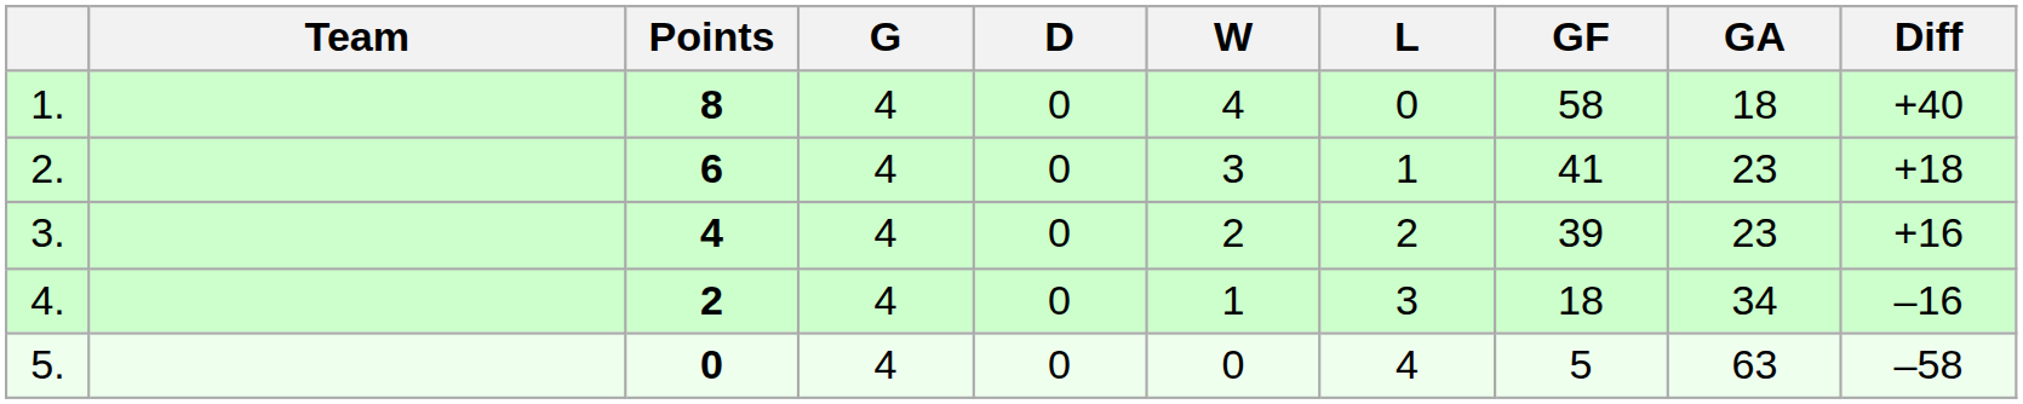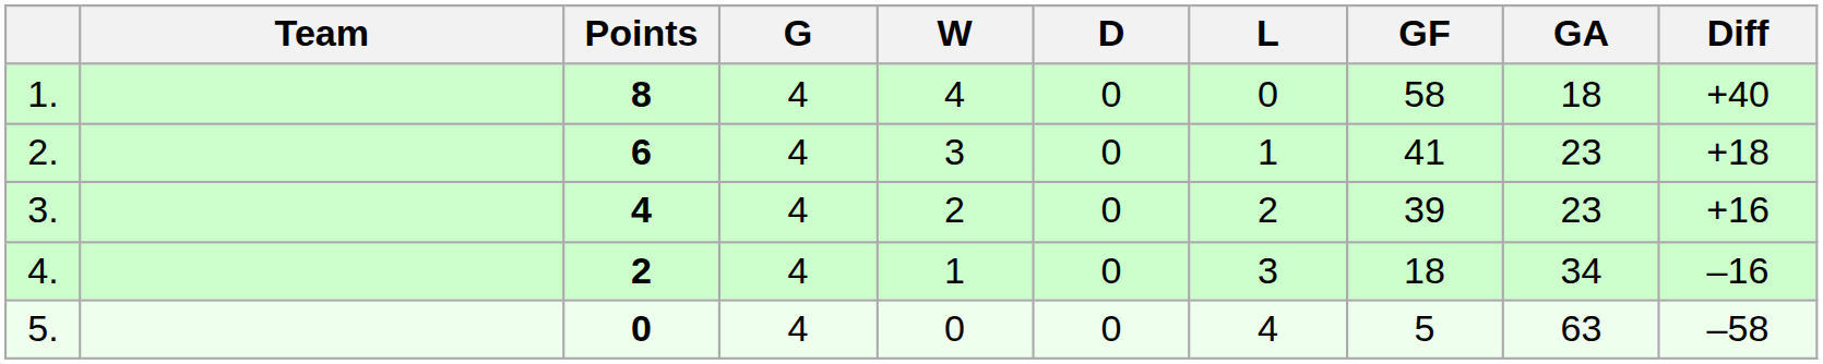columns swapped: W <-> D
